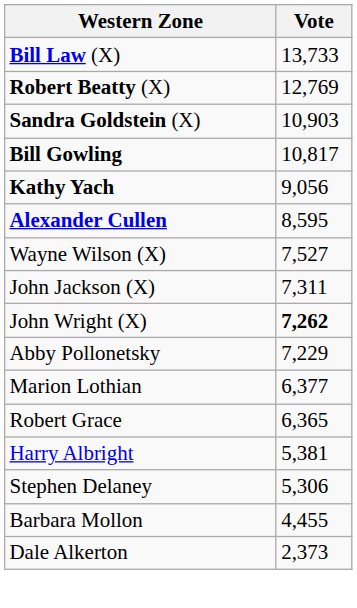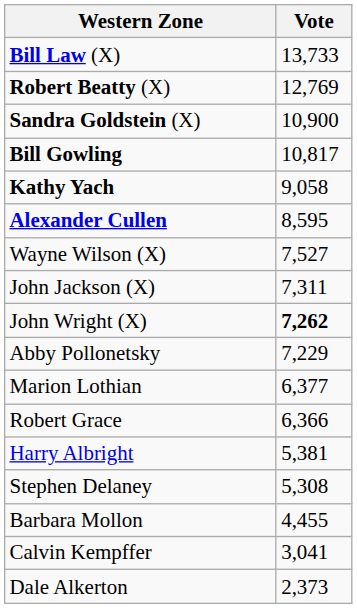Sandra Goldstein (X) | Vote: 10,903 -> 10,900
Kathy Yach | Vote: 9,056 -> 9,058
Robert Grace | Vote: 6,365 -> 6,366
Stephen Delaney | Vote: 5,306 -> 5,308
+ row: Calvin Kempffer | 3,041
